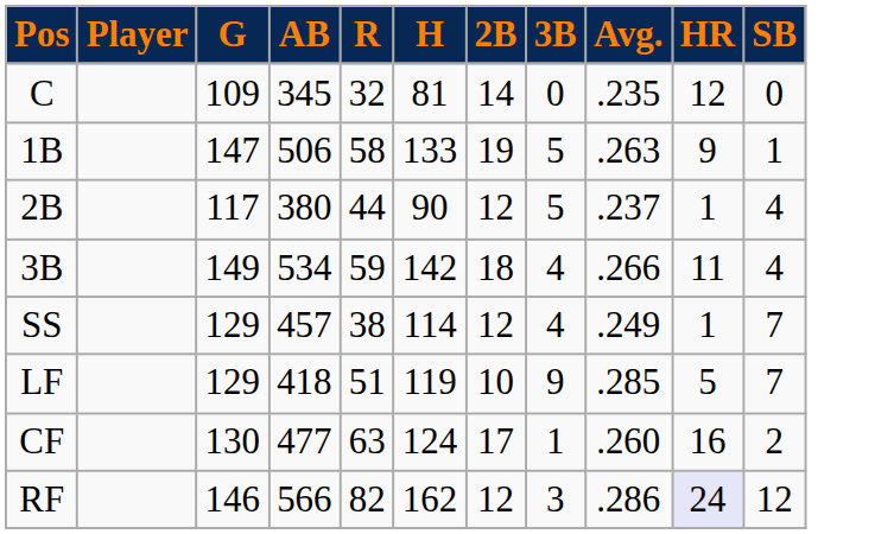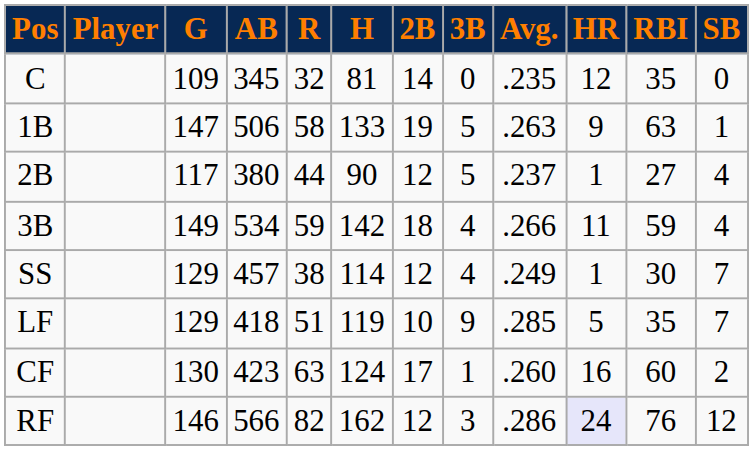+ column: RBI | 35 | 63 | 27 | 59 | 30 | 35 | 60 | 76
CF | AB: 477 -> 423
